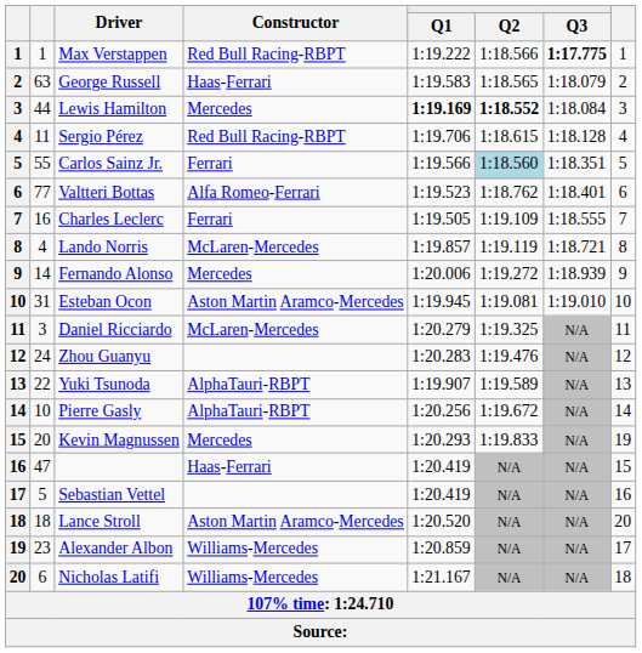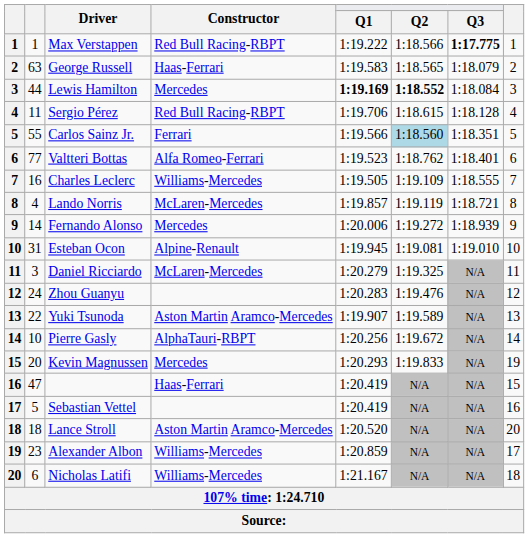Charles Leclerc | Constructor: Ferrari -> Williams-Mercedes
Esteban Ocon | Constructor: Aston Martin Aramco-Mercedes -> Alpine-Renault
Yuki Tsunoda | Constructor: AlphaTauri-RBPT -> Aston Martin Aramco-Mercedes
